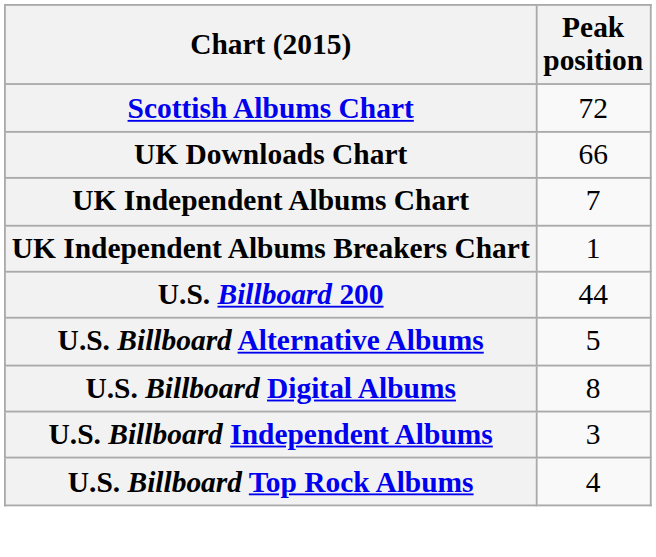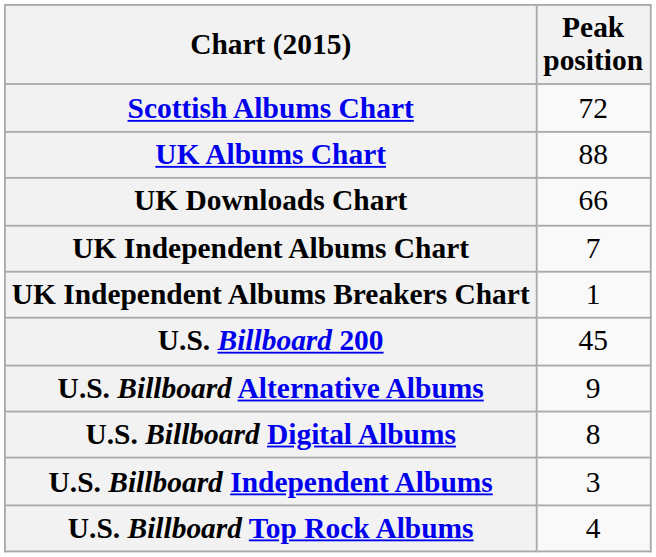+ row: UK Albums Chart | 88
U.S. Billboard 200 | Peak position: 44 -> 45
U.S. Billboard Alternative Albums | Peak position: 5 -> 9
